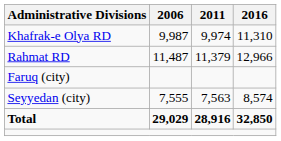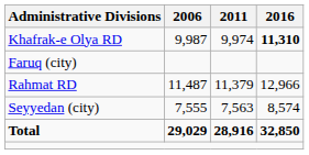Khafrak-e Olya RD | 2016: normal -> bold
rows swapped: Rahmat RD <-> Faruq (city)
